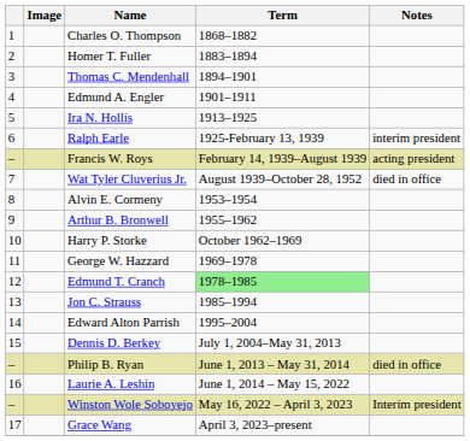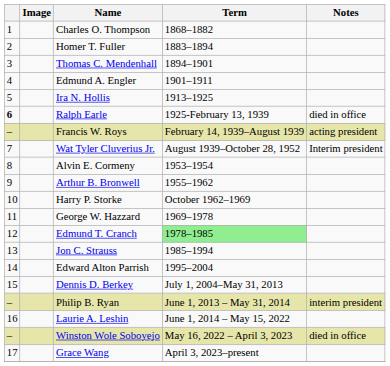Ralph Earle | column 1: normal -> bold
Ralph Earle | Notes: interim president -> died in office
Wat Tyler Cluverius Jr. | Notes: died in office -> Interim president
Philip B. Ryan | Notes: died in office -> interim president
Winston Wole Soboyejo | Notes: Interim president -> died in office
